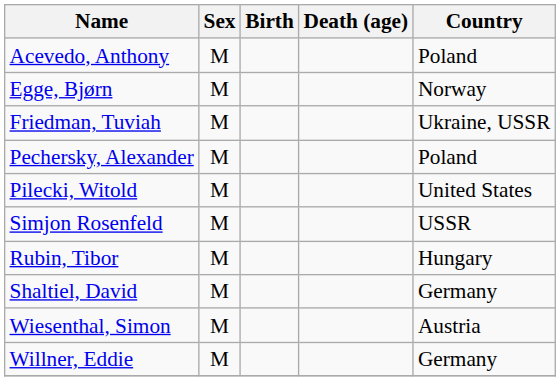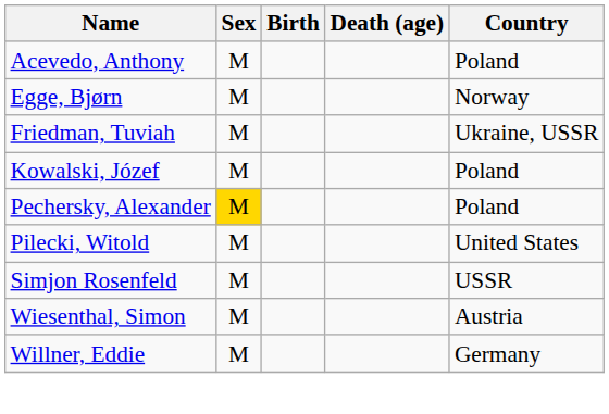+ row: Kowalski, Józef | M | Poland
Pechersky, Alexander | Sex: no background -> gold background
- row: Rubin, Tibor | M | Hungary
- row: Shaltiel, David | M | Germany
